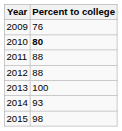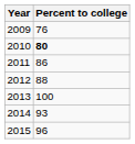2011 | Percent to college: 88 -> 86
2015 | Percent to college: 98 -> 96
